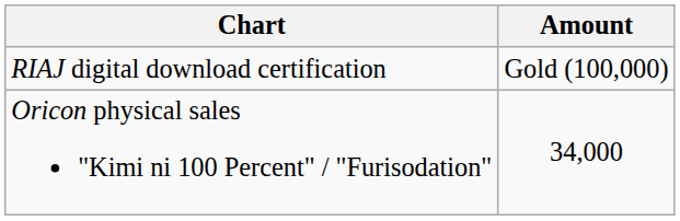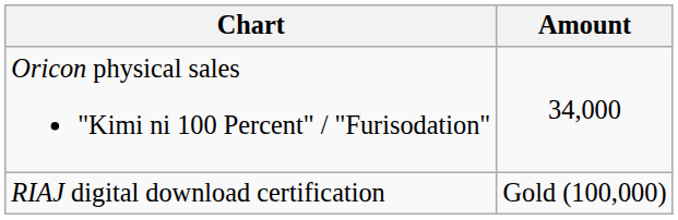rows swapped: Oricon physical sales "Kimi ni 100 Percent" / "Furisodation" <-> RIAJ digital download certification
